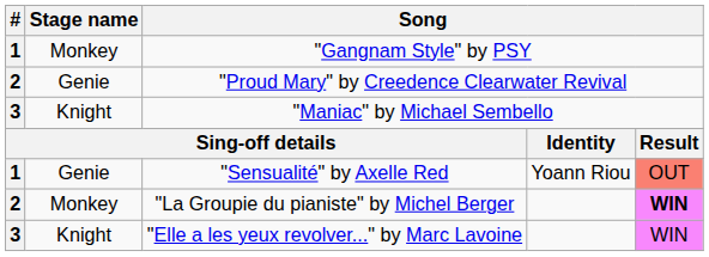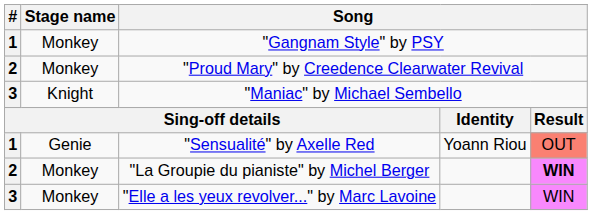"Proud Mary" by Creedence Clearwater Revival | Stage name: Genie -> Monkey
"Elle a les yeux revolver..." by Marc Lavoine | Stage name: Knight -> Monkey
